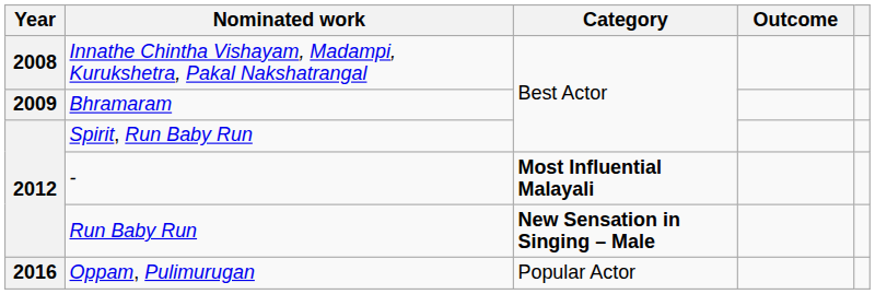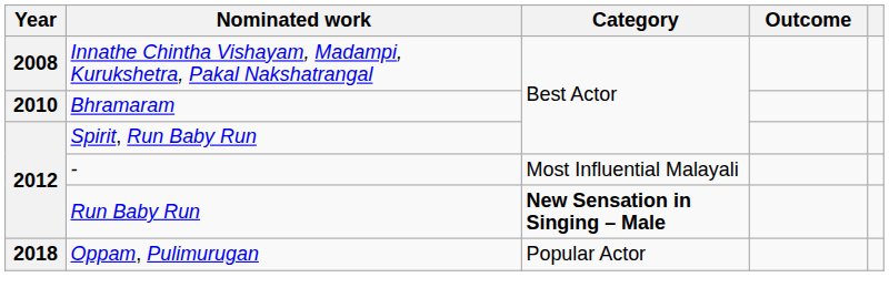Bhramaram | Year: 2009 -> 2010
- | Category: bold -> normal
Oppam, Pulimurugan | Year: 2016 -> 2018
